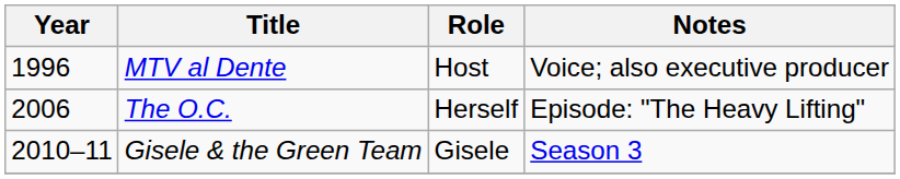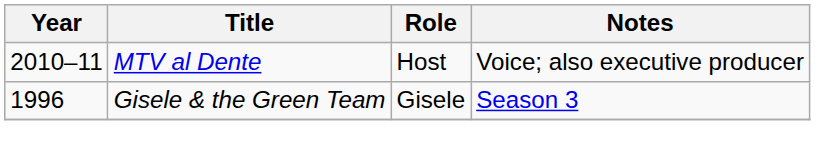MTV al Dente | Year: 1996 -> 2010–11
- row: 2006 | The O.C. | Herself | Episode: "The Heavy Lifting"
Gisele & the Green Team | Year: 2010–11 -> 1996
